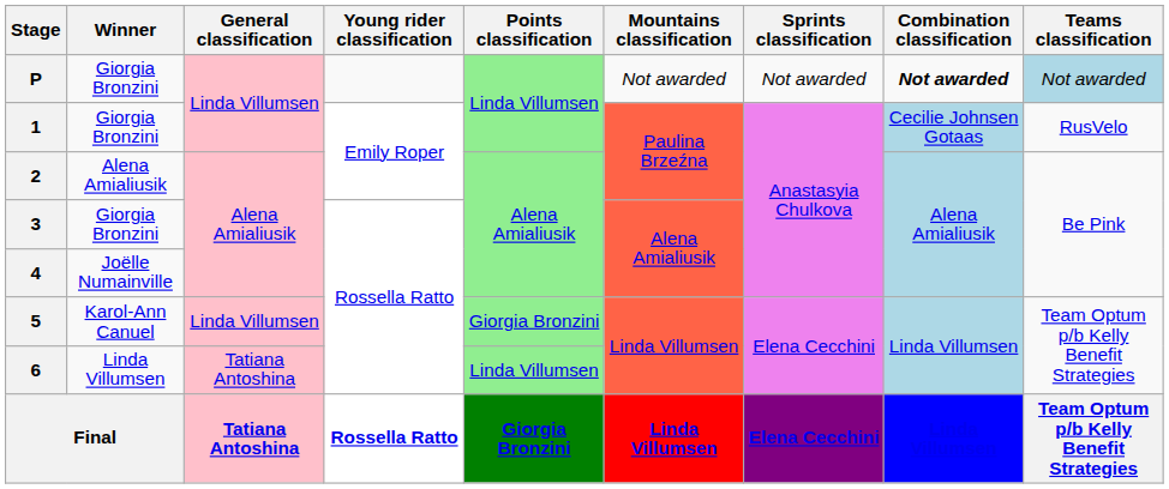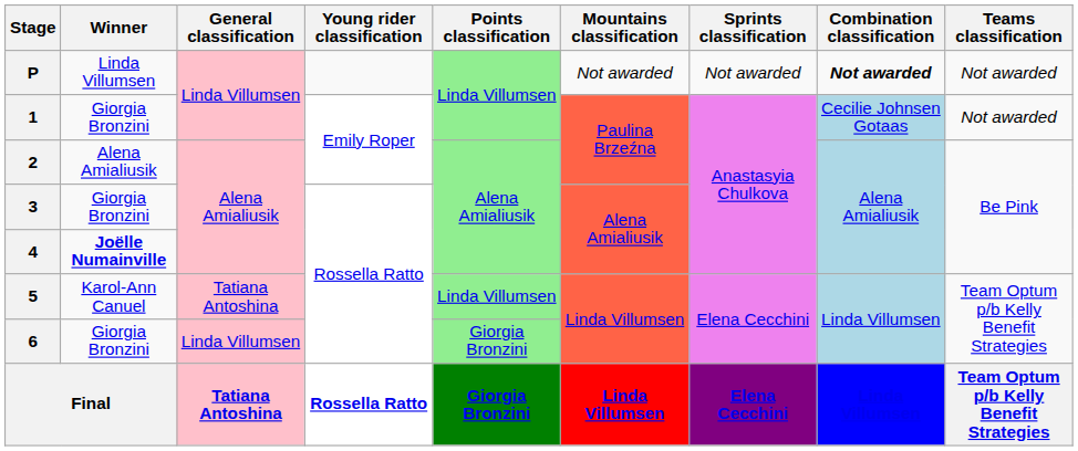P | Winner: Giorgia Bronzini -> Linda Villumsen
P | Teams classification: lightblue background -> no background
1 | Teams classification: RusVelo -> Not awarded
4 | Winner: normal -> bold
5 | General classification: Linda Villumsen -> Tatiana Antoshina
5 | Points classification: Giorgia Bronzini -> Linda Villumsen
6 | Winner: Linda Villumsen -> Giorgia Bronzini
6 | General classification: Tatiana Antoshina -> Linda Villumsen
6 | Points classification: Linda Villumsen -> Giorgia Bronzini
